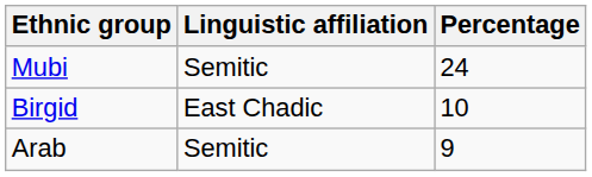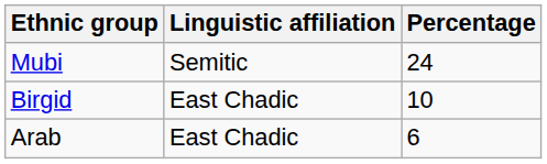Arab | Linguistic affiliation: Semitic -> East Chadic
Arab | Percentage: 9 -> 6
